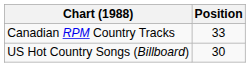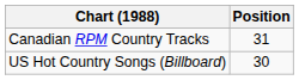Canadian RPM Country Tracks | Position: 33 -> 31
